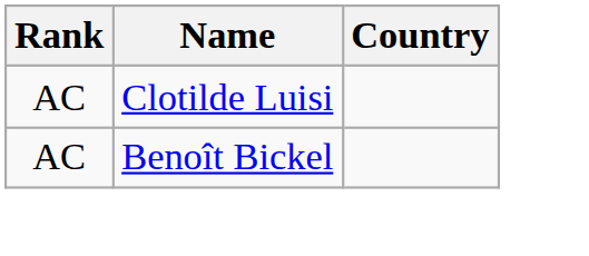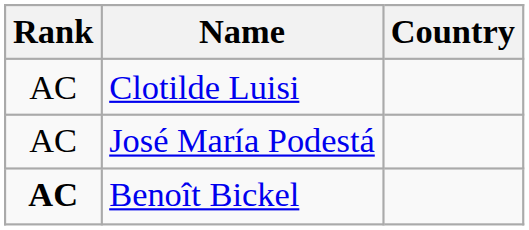+ row: AC | José María Podestá
Benoît Bickel | Rank: normal -> bold
